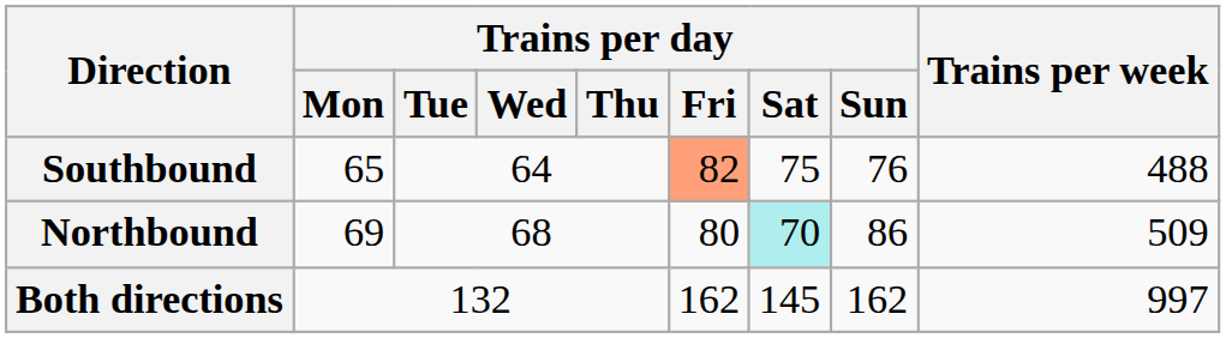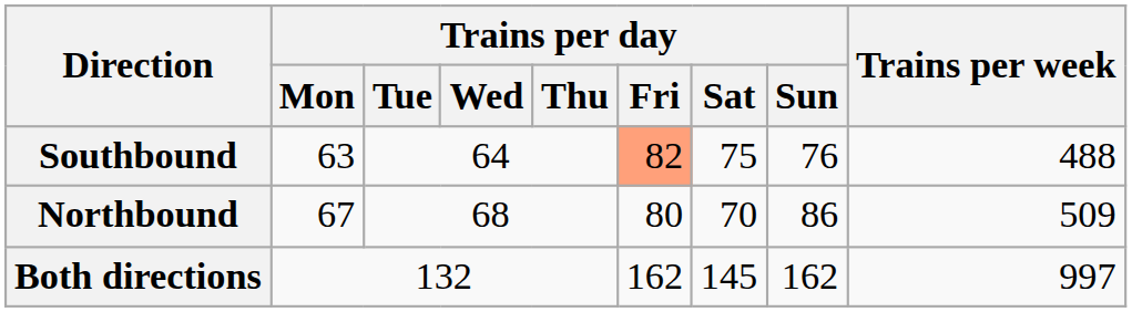Southbound | Trains per day / Mon: 65 -> 63
Northbound | Trains per day / Mon: 69 -> 67
Northbound | Trains per day / Sat: paleturquoise background -> no background
